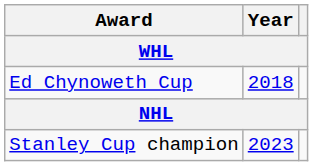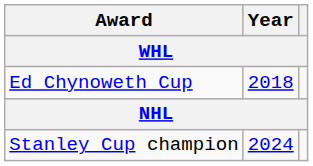Stanley Cup champion | Year: 2023 -> 2024
